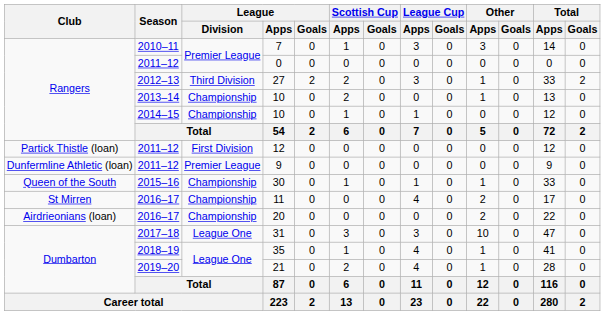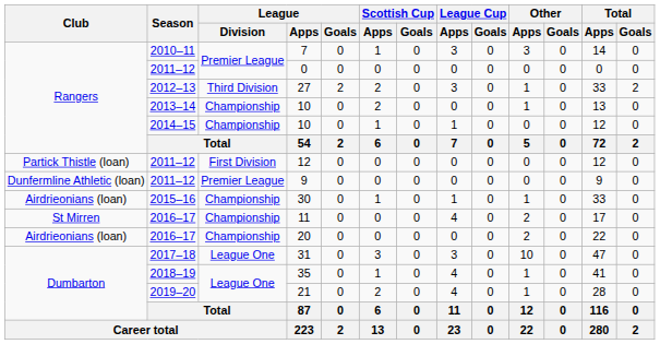30 | Club: Queen of the South -> Airdrieonians (loan)
